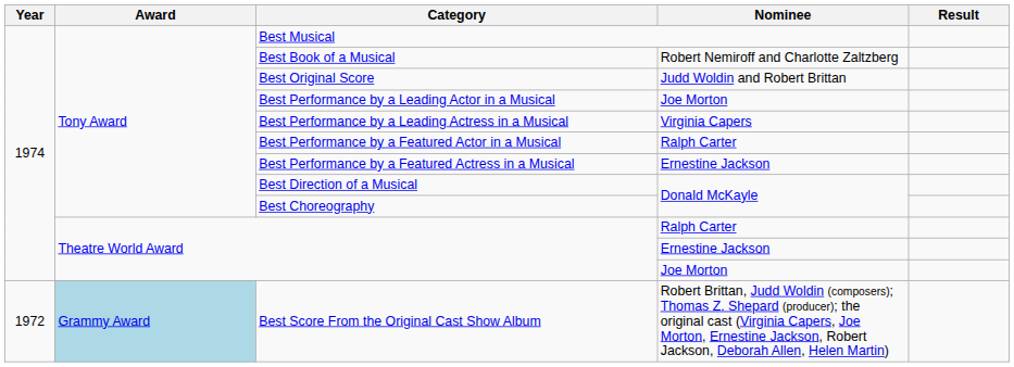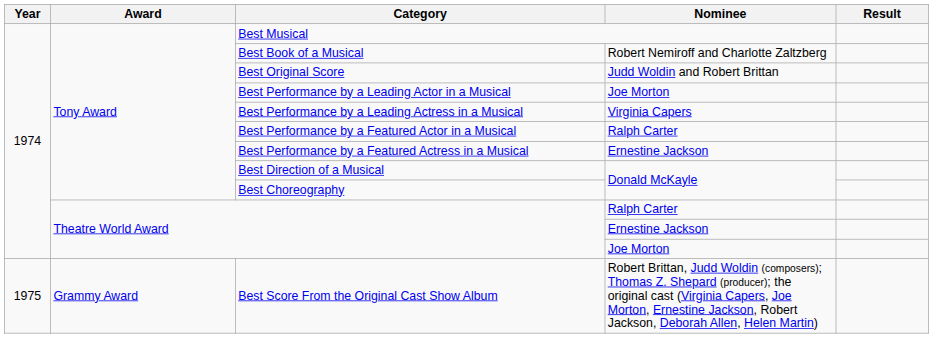Best Score From the Original Cast Show Album | Year: 1972 -> 1975
Best Score From the Original Cast Show Album | Award: lightblue background -> no background
